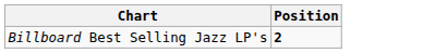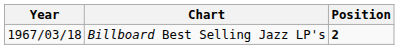+ column: Year | 1967/03/18
